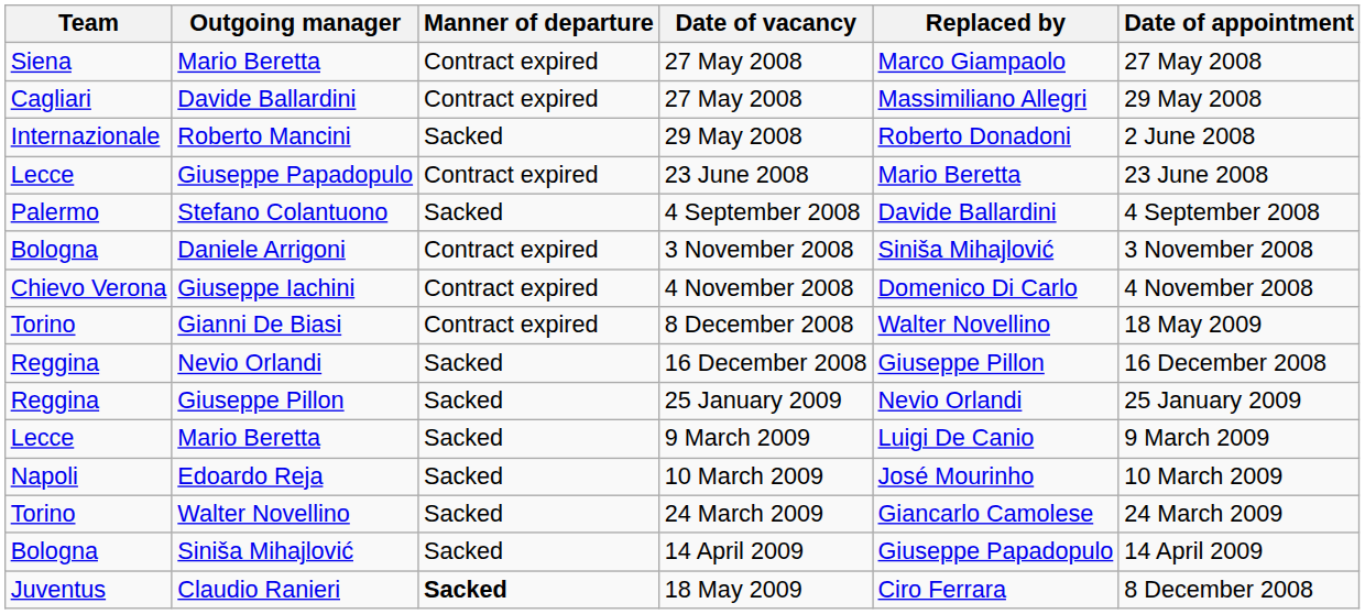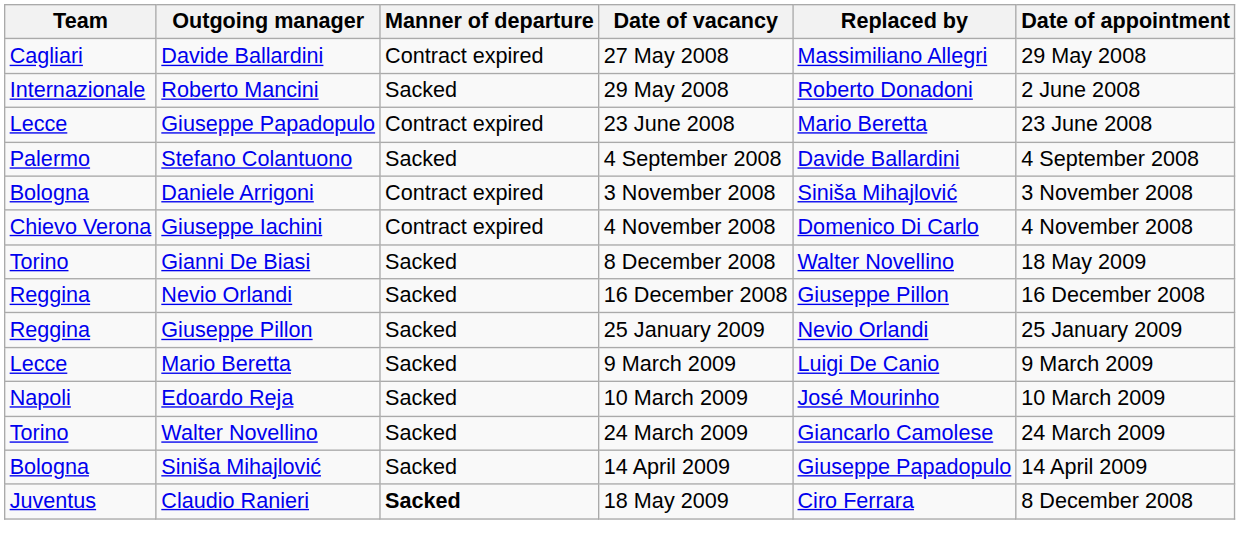- row: Siena | Mario Beretta | Contract expired | 27 May 2008 | Marco Giampaolo | 27 May 2008
Gianni De Biasi | Manner of departure: Contract expired -> Sacked
